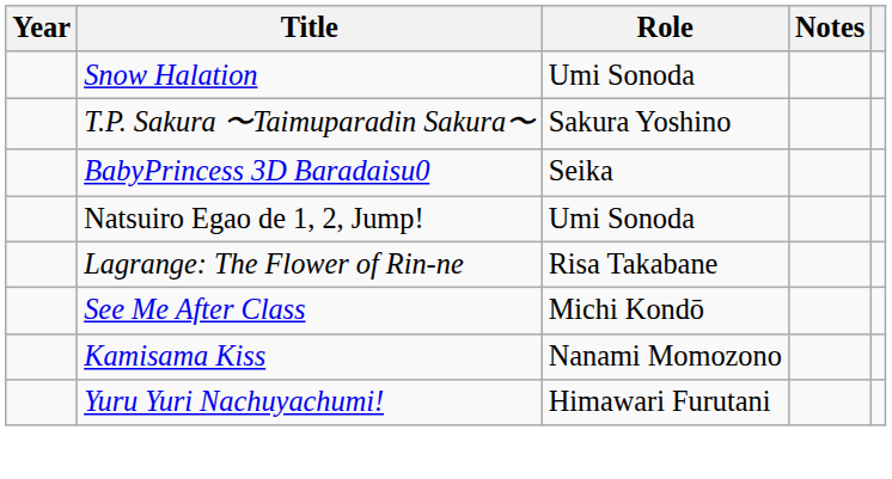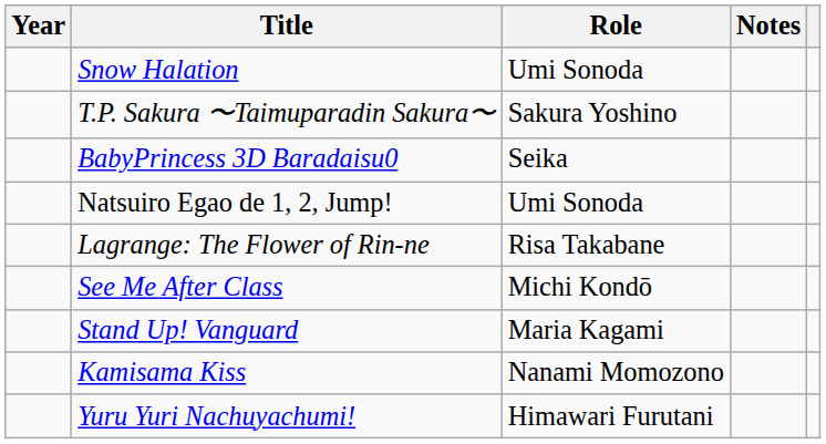+ row: Stand Up! Vanguard | Maria Kagami
